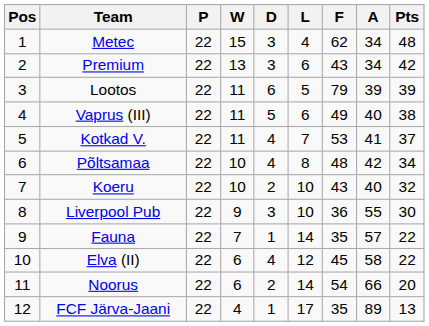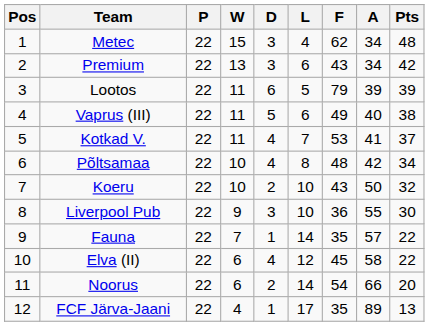Koeru | A: 40 -> 50
